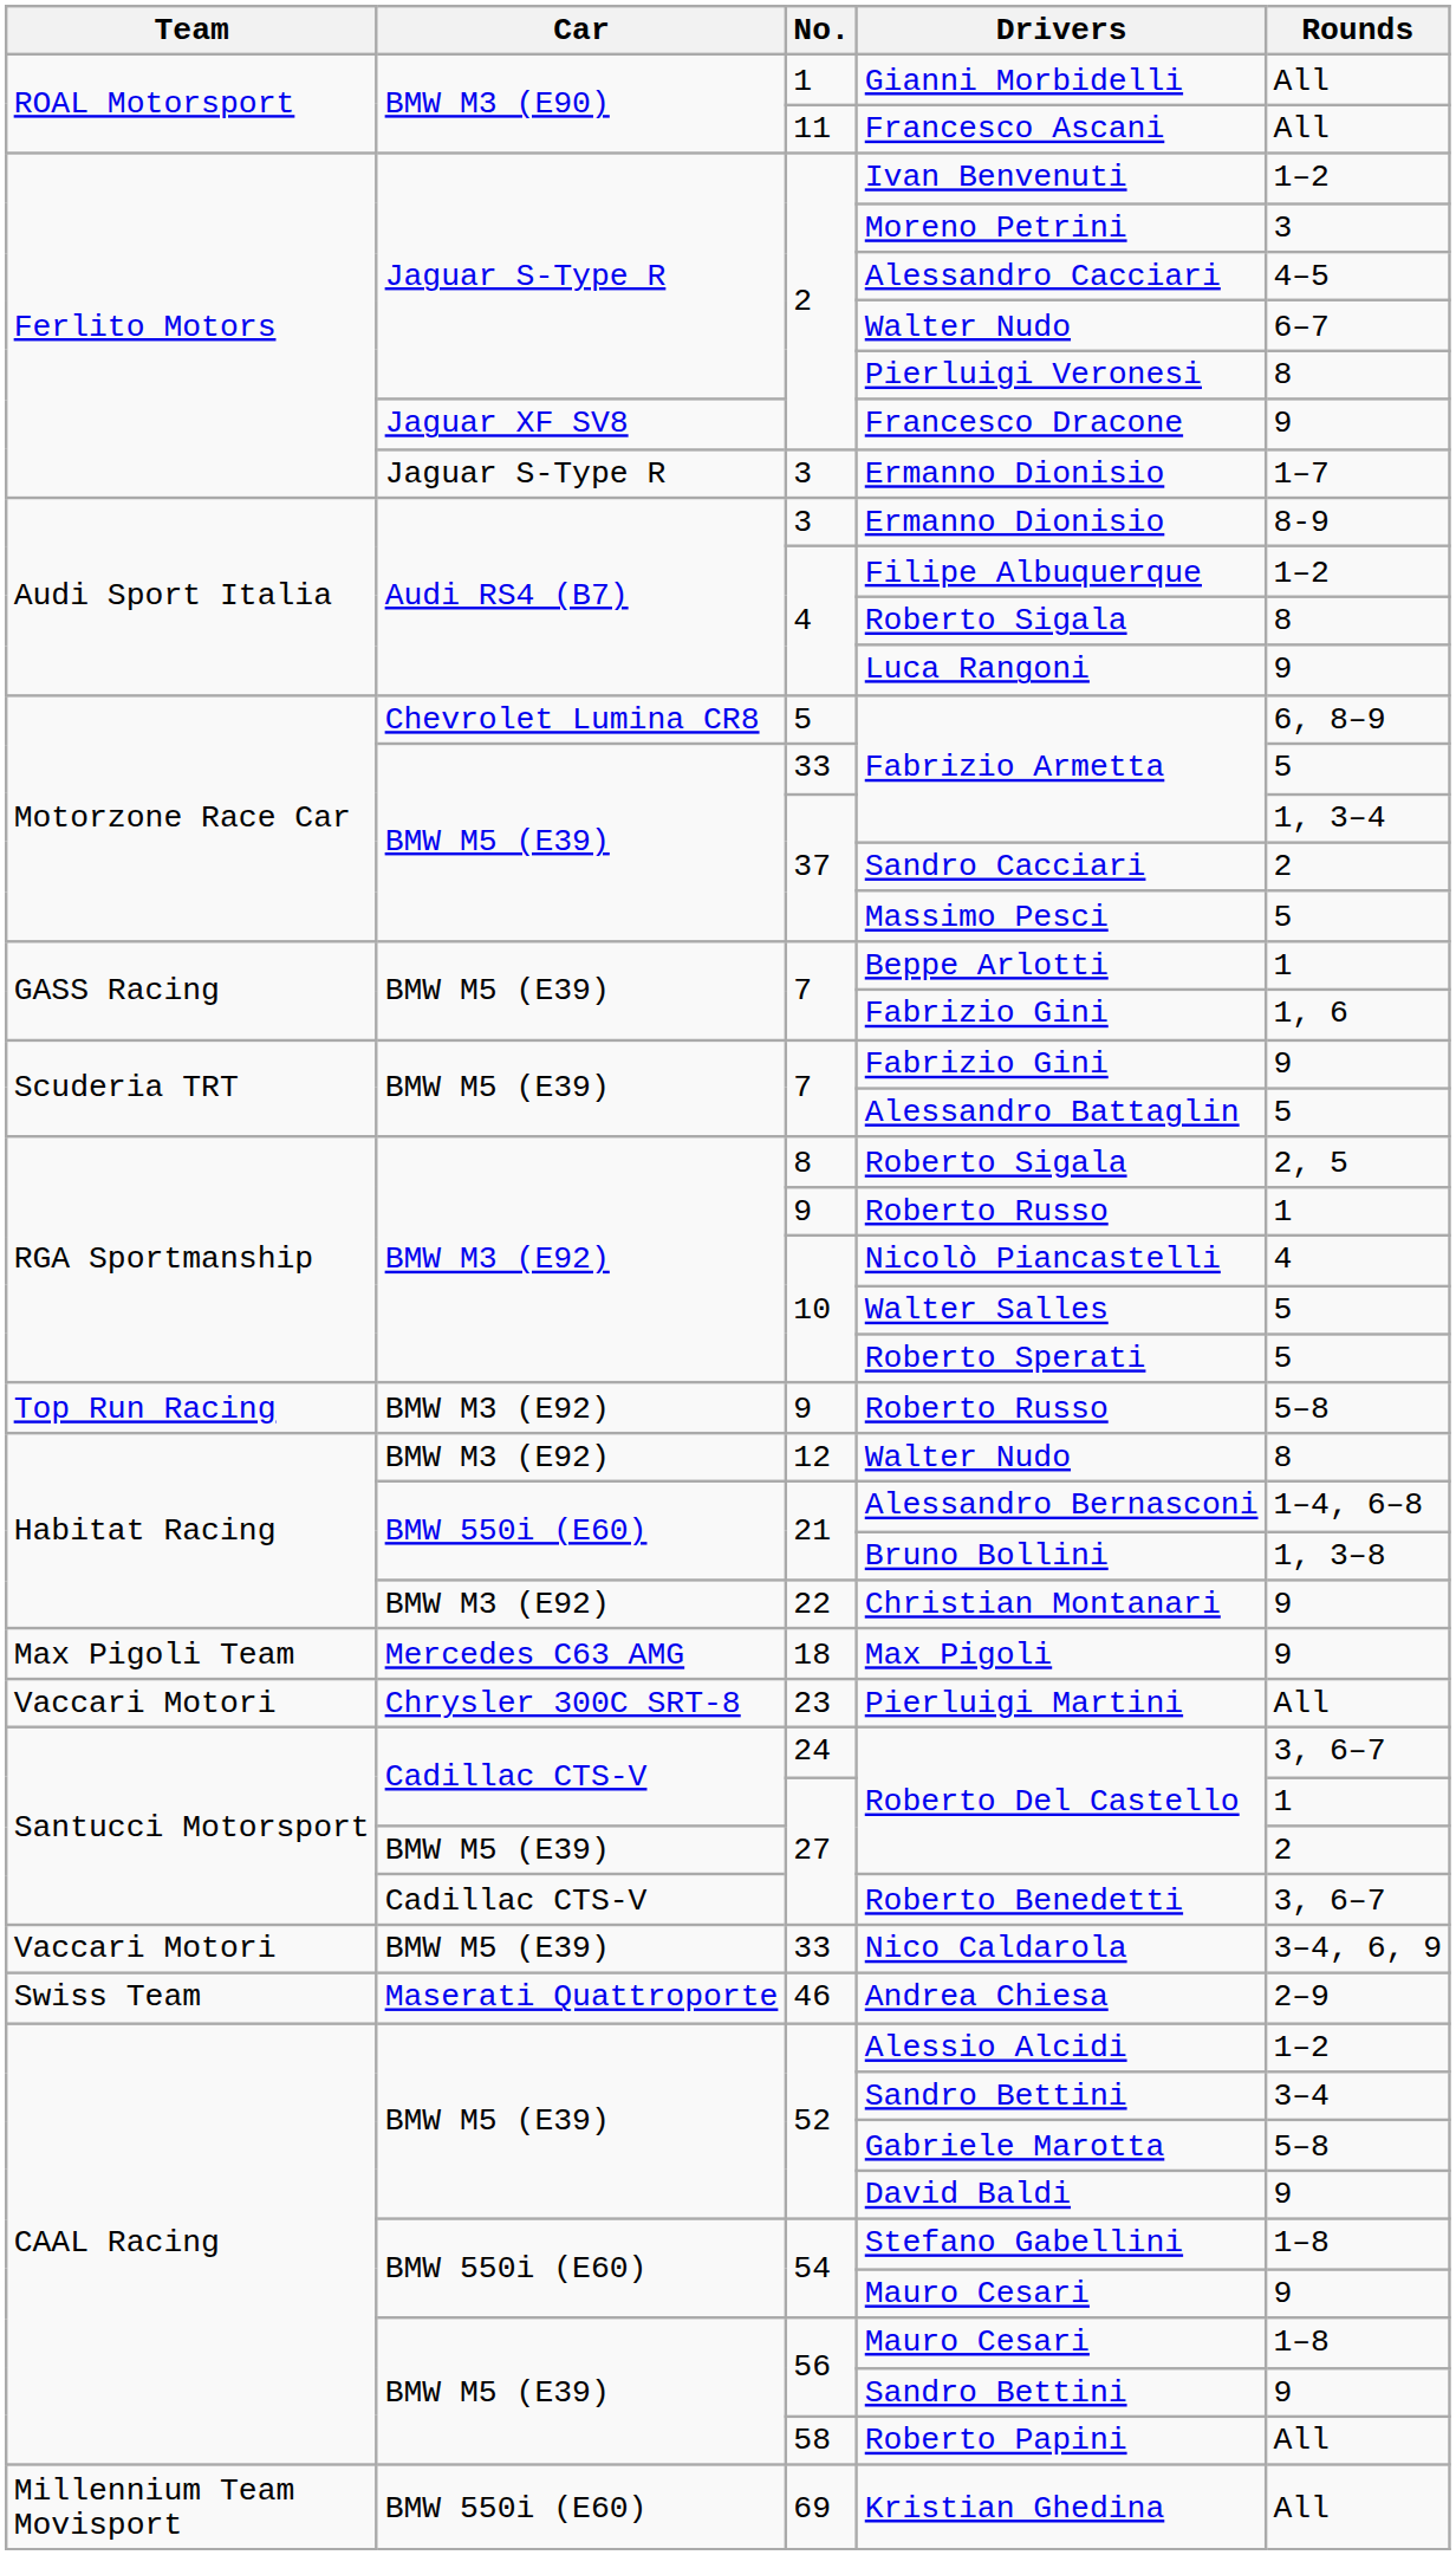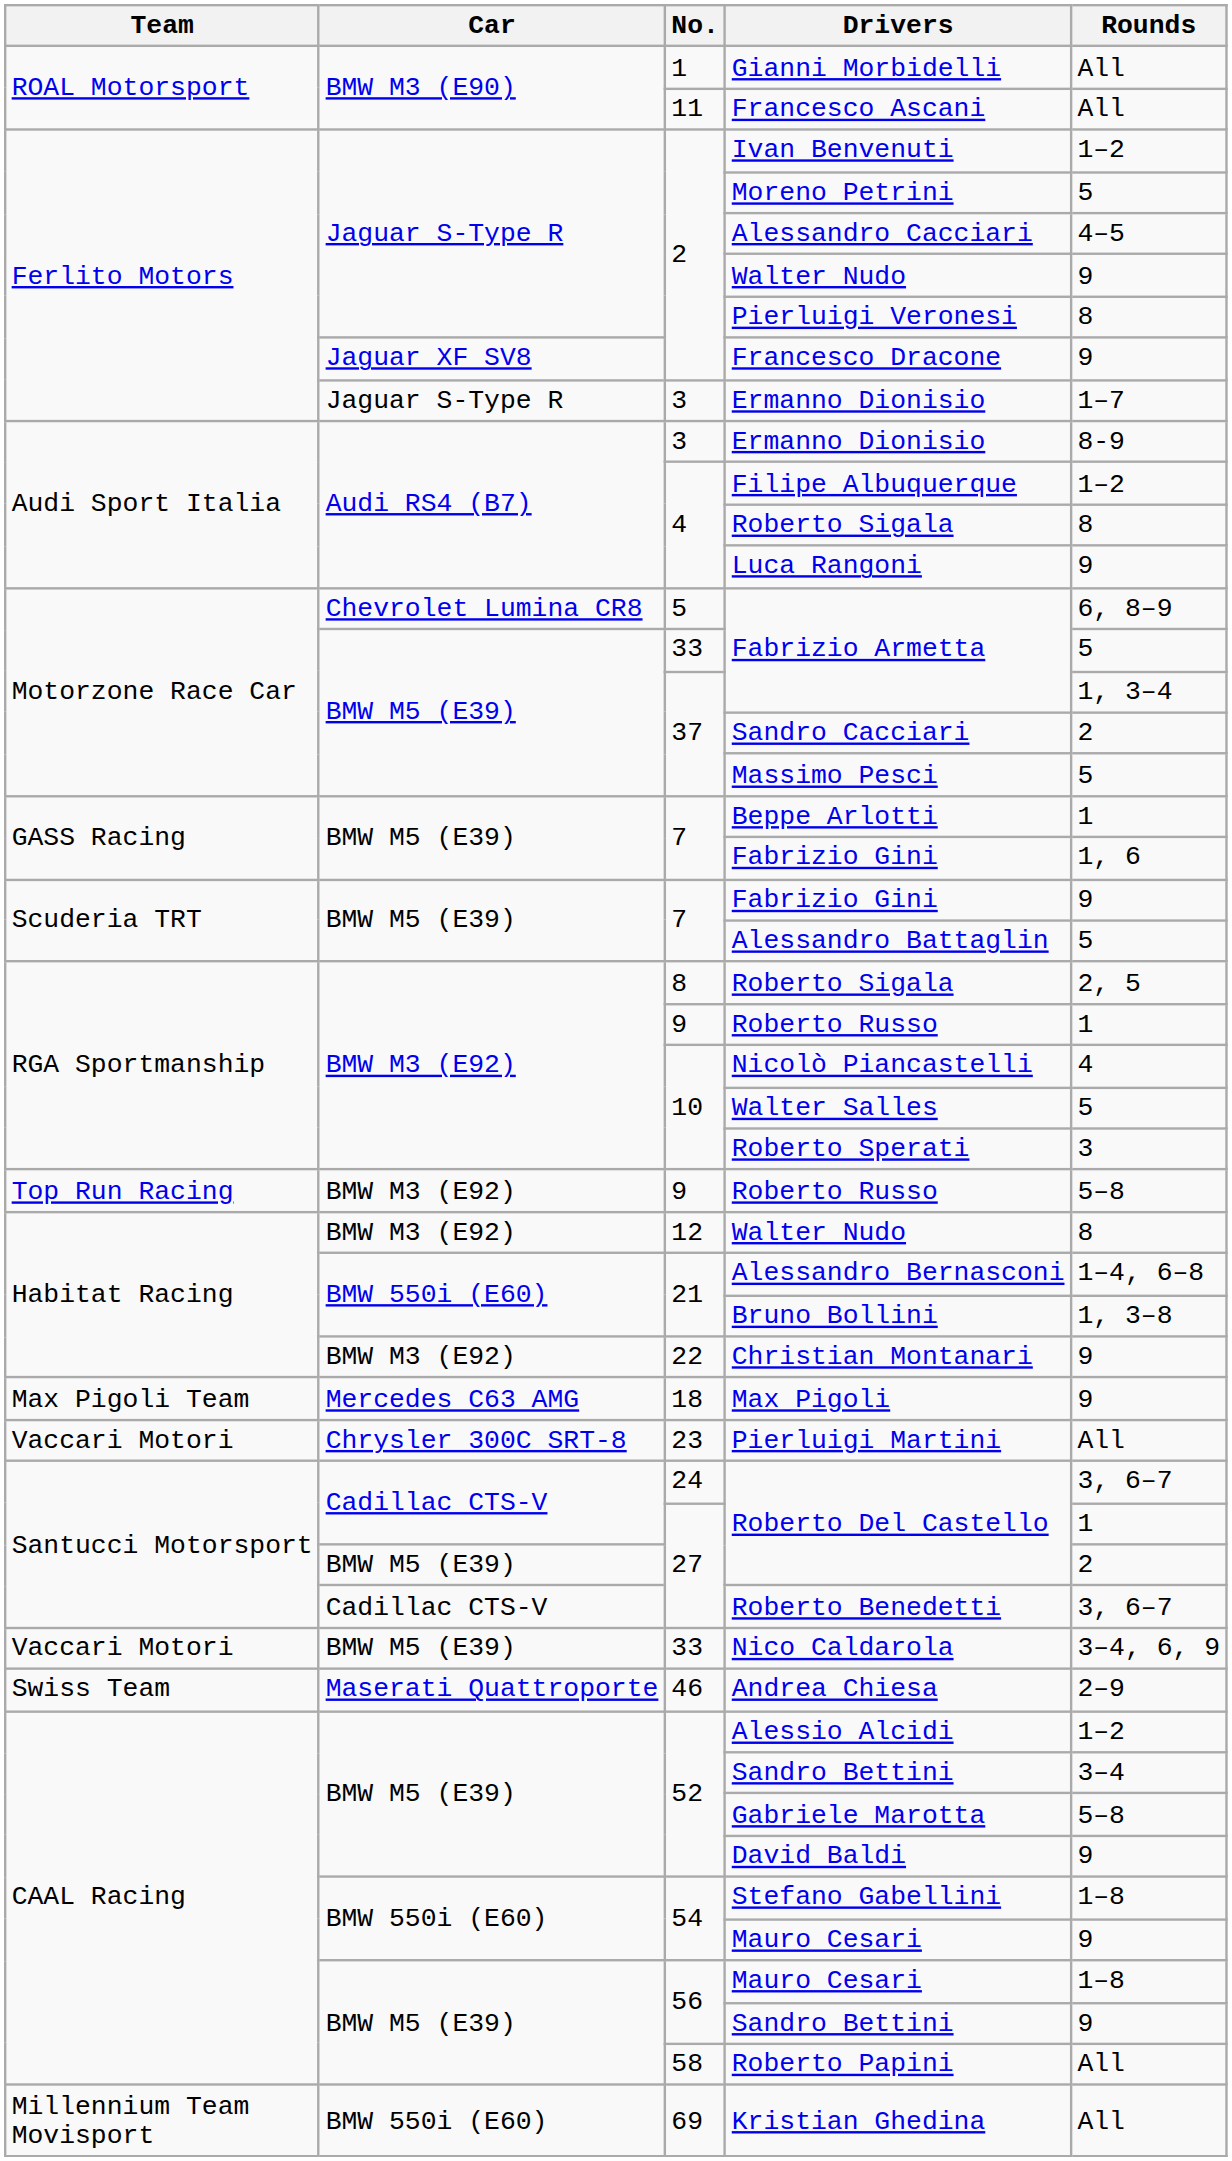Moreno Petrini | Rounds: 3 -> 5
2 / Walter Nudo | Rounds: 6–7 -> 9
Roberto Sperati | Rounds: 5 -> 3
